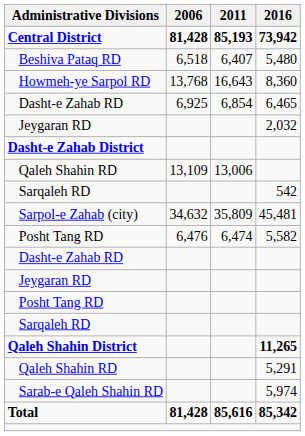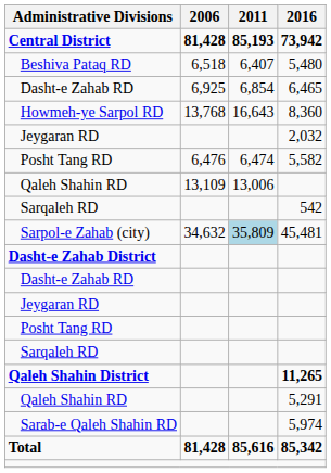rows swapped: Dasht-e Zahab RD / 6,465 <-> Howmeh-ye Sarpol RD
rows swapped: Posht Tang RD / 5,582 <-> Dasht-e Zahab District
Sarpol-e Zahab (city) | 2011: no background -> lightblue background
